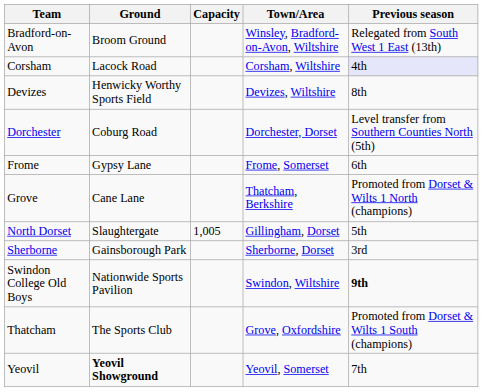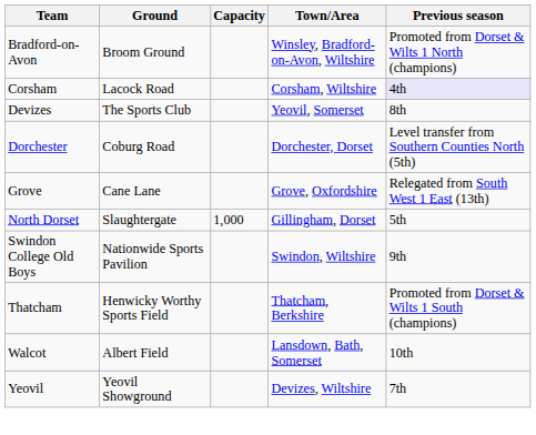Bradford-on-Avon | Previous season: Relegated from South West 1 East (13th) -> Promoted from Dorset & Wilts 1 North (champions)
Devizes | Ground: Henwicky Worthy Sports Field -> The Sports Club
Devizes | Town/Area: Devizes, Wiltshire -> Yeovil, Somerset
- row: Frome | Gypsy Lane | Frome, Somerset | 6th
Grove | Town/Area: Thatcham, Berkshire -> Grove, Oxfordshire
Grove | Previous season: Promoted from Dorset & Wilts 1 North (champions) -> Relegated from South West 1 East (13th)
North Dorset | Capacity: 1,005 -> 1,000
- row: Sherborne | Gainsborough Park | Sherborne, Dorset | 3rd
Swindon College Old Boys | Previous season: bold -> normal
Thatcham | Ground: The Sports Club -> Henwicky Worthy Sports Field
Thatcham | Town/Area: Grove, Oxfordshire -> Thatcham, Berkshire
+ row: Walcot | Albert Field | Lansdown, Bath, Somerset | 10th
Yeovil | Ground: bold -> normal
Yeovil | Town/Area: Yeovil, Somerset -> Devizes, Wiltshire
